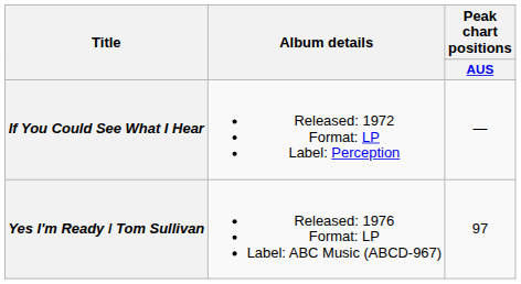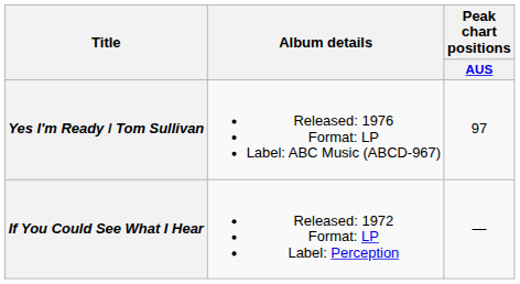rows swapped: If You Could See What I Hear <-> Yes I'm Ready / Tom Sullivan
